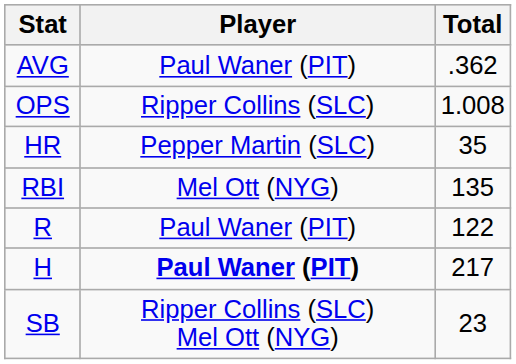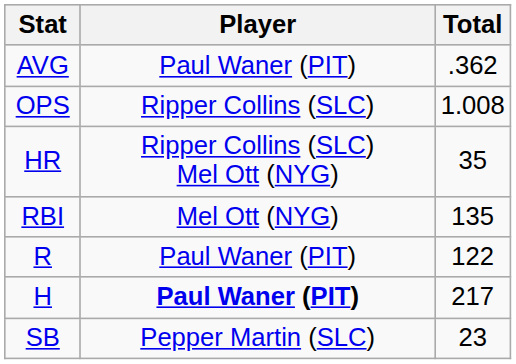HR | Player: Pepper Martin (SLC) -> Ripper Collins (SLC) Mel Ott (NYG)
SB | Player: Ripper Collins (SLC) Mel Ott (NYG) -> Pepper Martin (SLC)
